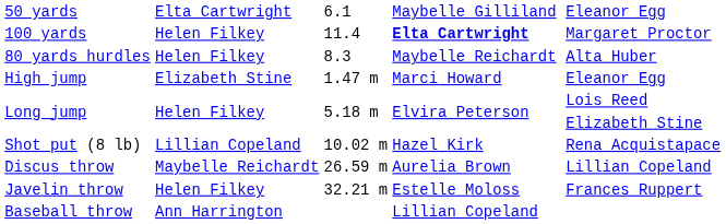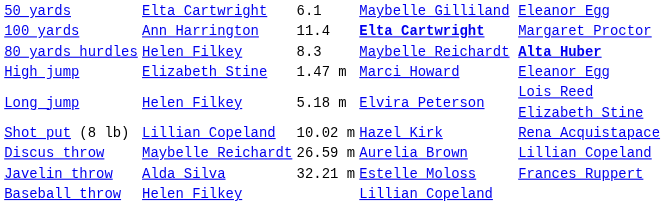100 yards | column 2: Helen Filkey -> Ann Harrington
80 yards hurdles | column 6: normal -> bold
Javelin throw | column 2: Helen Filkey -> Alda Silva
Baseball throw | column 2: Ann Harrington -> Helen Filkey
